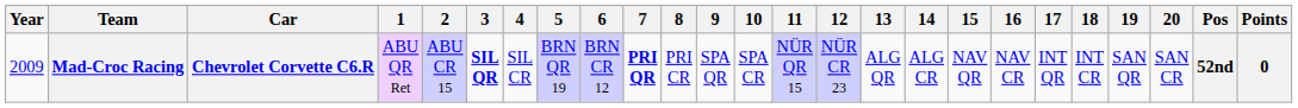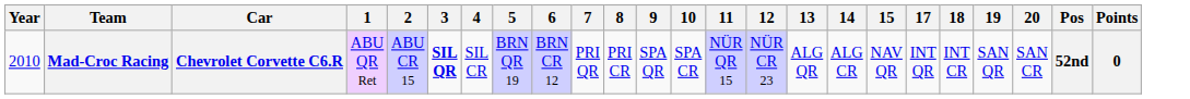- column: 16 | NAV CR
Mad-Croc Racing | Year: 2009 -> 2010
Mad-Croc Racing | 7: bold -> normal
